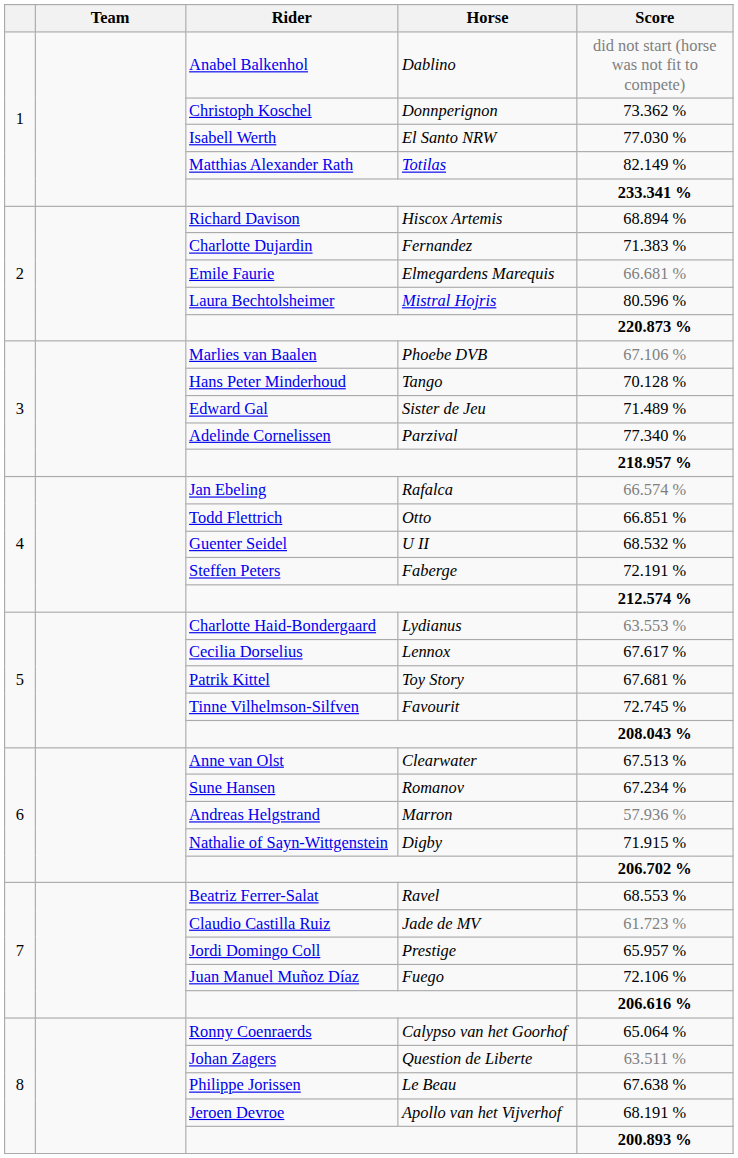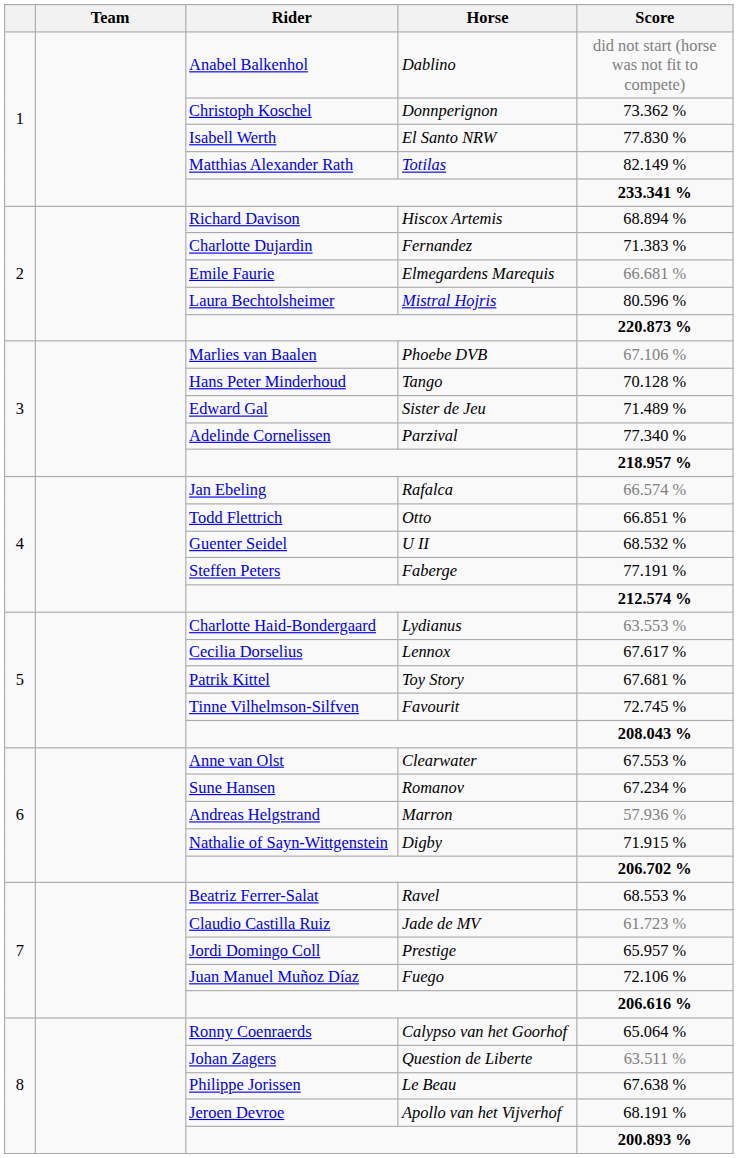Isabell Werth | Score: 77.030 % -> 77.830 %
Steffen Peters | Score: 72.191 % -> 77.191 %
Anne van Olst | Score: 67.513 % -> 67.553 %
